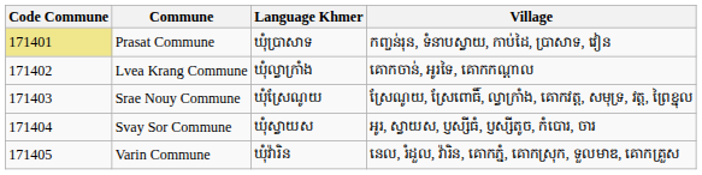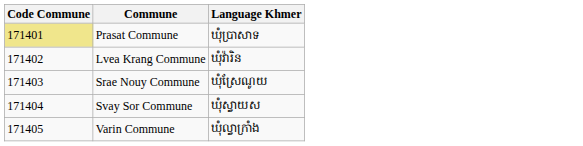- column: Village | កញ្ចន់រុន, ទំនាបស្វាយ, កាប់ដៃ, ប្រាសាទ, វៀន | គោកចាន់, អូរទៃ, គោកកណ្តាល | ស្រែណូយ, ស្រែពោធិ៍, ល្វាក្រាំង, គោកវត្ត, សមុទ្រ, វត្ត, ព្រៃខ្នុល | អូរ, ស្វាយស, ប្ញស្សីធំ, ប្ញស្សីតូច, កំបោរ, ចារ | នេល, រំដួល, វ៉ារិន, គោកភ្នំ, គោកស្រុក, ទួលមាឌ, គោកគ្រួស
Lvea Krang Commune | Language Khmer: ឃុំល្វាក្រាំង -> ឃុំវ៉ារិន
Varin Commune | Language Khmer: ឃុំវ៉ារិន -> ឃុំល្វាក្រាំង
